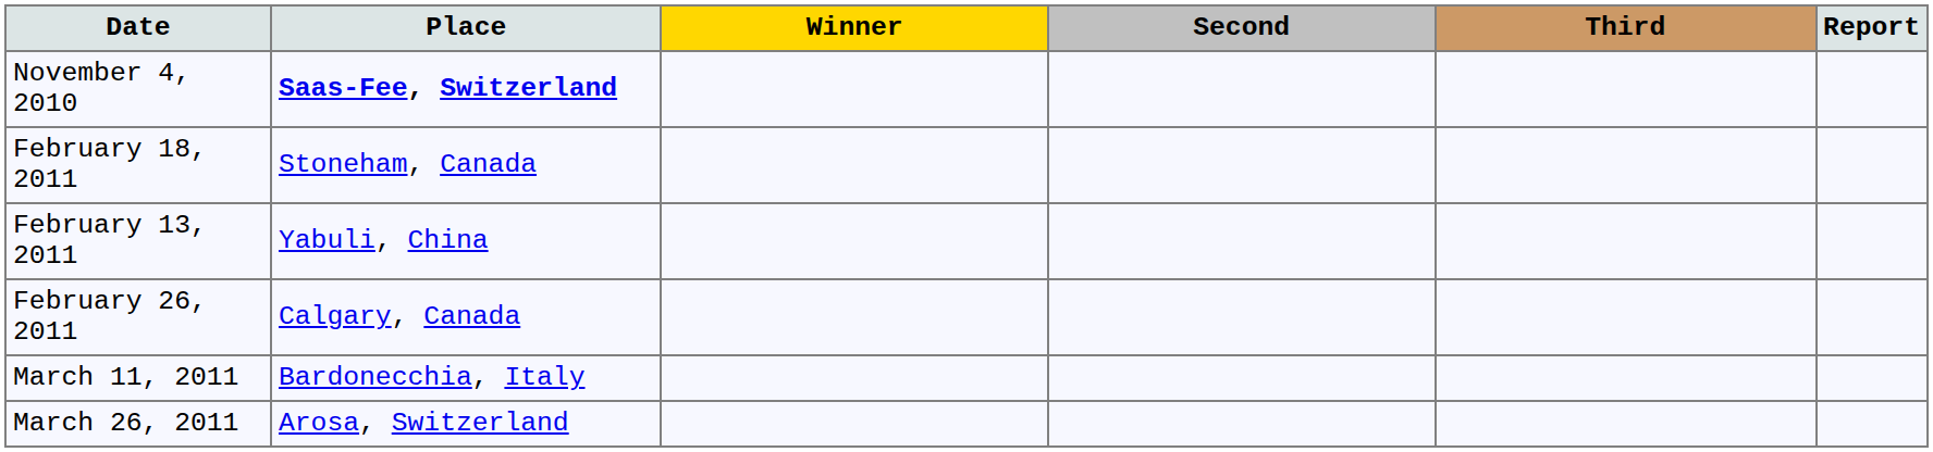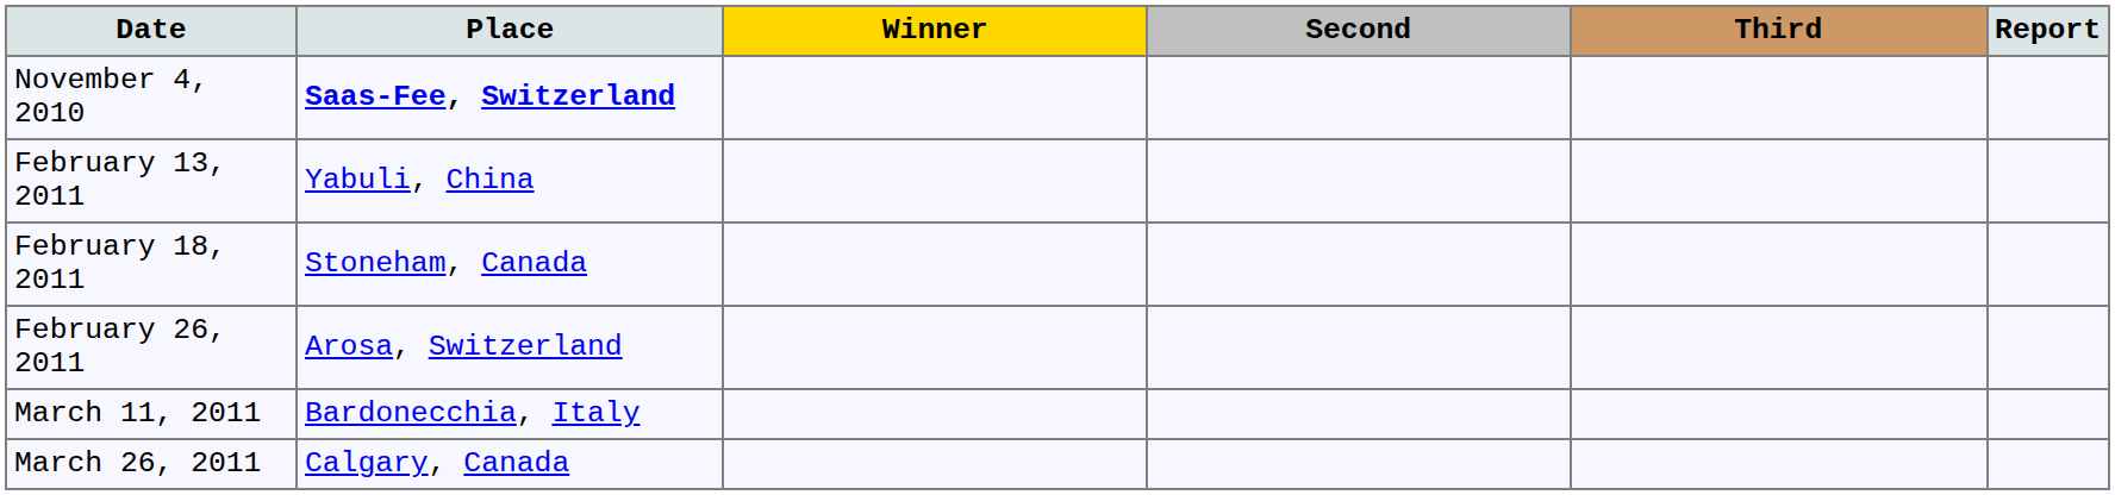rows swapped: February 13, 2011 <-> February 18, 2011
February 26, 2011 | Place: Calgary, Canada -> Arosa, Switzerland
March 26, 2011 | Place: Arosa, Switzerland -> Calgary, Canada
